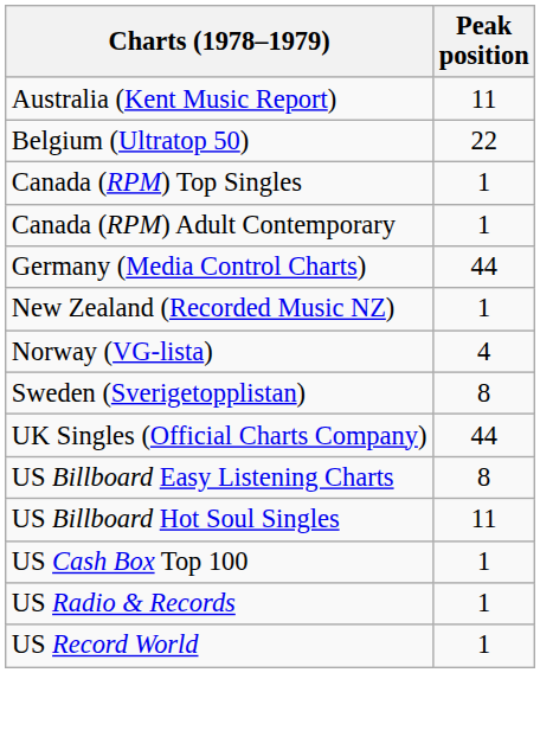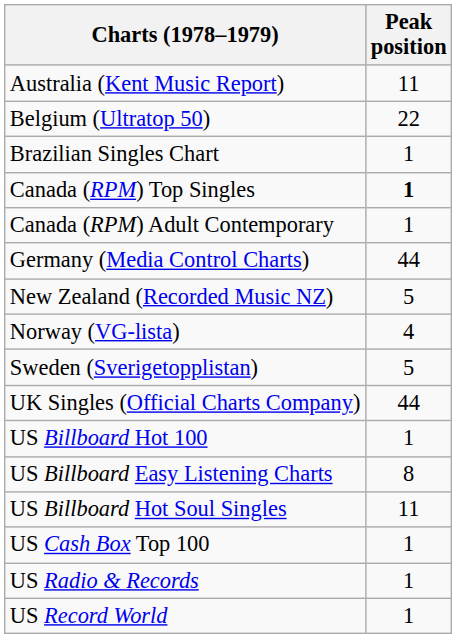+ row: Brazilian Singles Chart | 1
Canada (RPM) Top Singles | Peak position: normal -> bold
New Zealand (Recorded Music NZ) | Peak position: 1 -> 5
Sweden (Sverigetopplistan) | Peak position: 8 -> 5
+ row: US Billboard Hot 100 | 1
